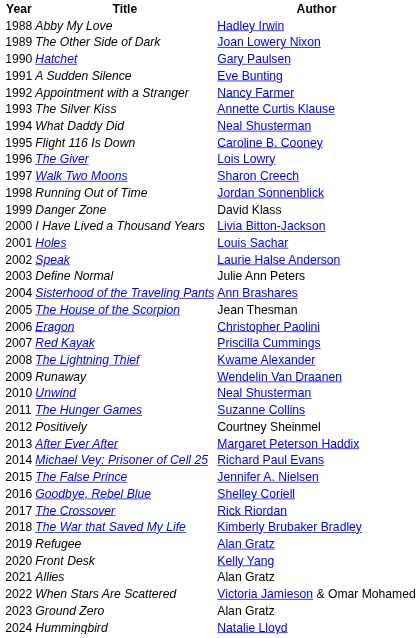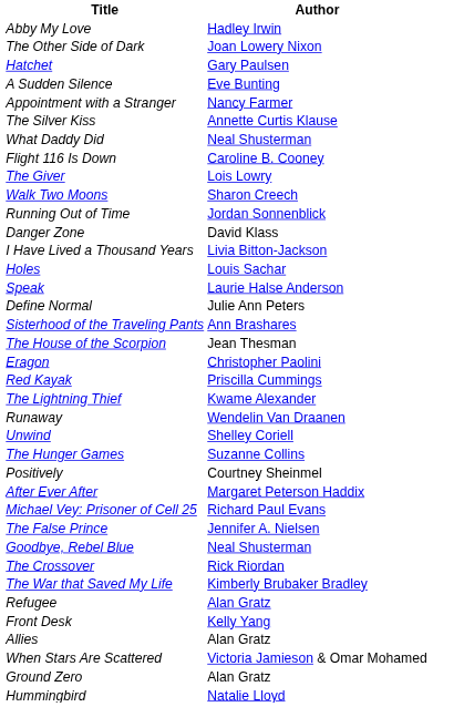- column: Year | 1988 | 1989 | 1990 | 1991 | 1992 | 1993 | 1994 | 1995 | 1996 | 1997 | 1998 | 1999 | 2000 | 2001 | 2002 | 2003 | 2004 | 2005 | 2006 | 2007 | 2008 | 2009 | 2010 | 2011 | 2012 | 2013 | 2014 | 2015 | 2016 | 2017 | 2018 | 2019 | 2020 | 2021 | 2022 | 2023 | 2024
Unwind | Author: Neal Shusterman -> Shelley Coriell
Goodbye, Rebel Blue | Author: Shelley Coriell -> Neal Shusterman
